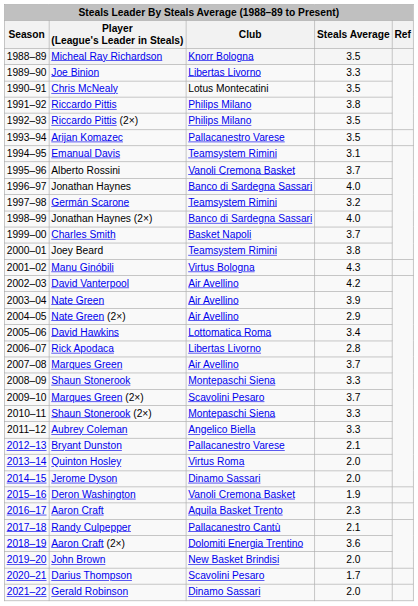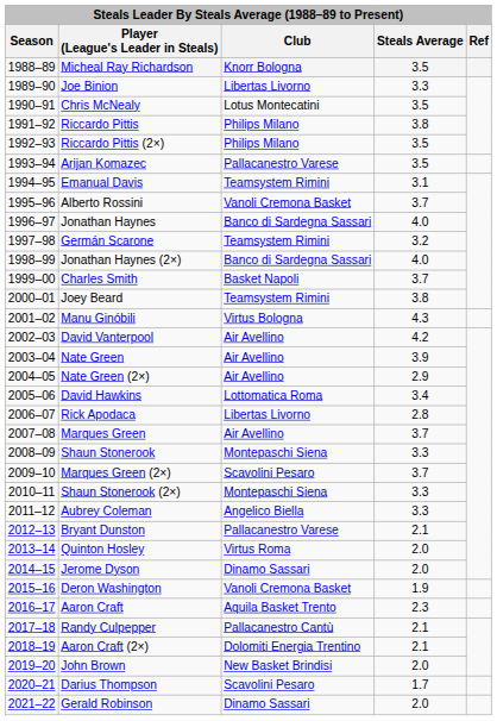Aaron Craft (2×) | Steals Average: 3.6 -> 2.1
